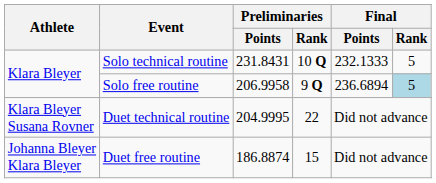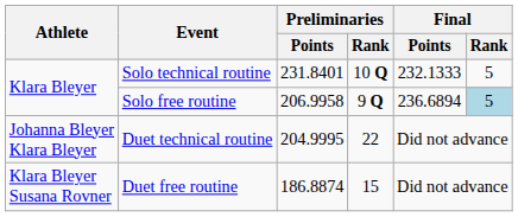Solo technical routine | Preliminaries / Points: 231.8431 -> 231.8401
Duet technical routine | Athlete: Klara Bleyer Susana Rovner -> Johanna Bleyer Klara Bleyer
Duet free routine | Athlete: Johanna Bleyer Klara Bleyer -> Klara Bleyer Susana Rovner
